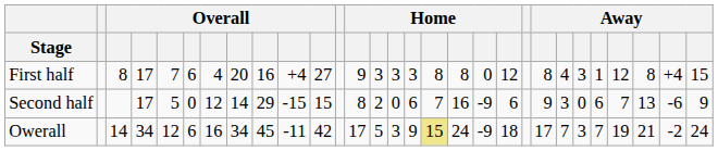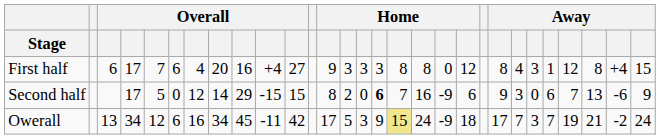First half | column 3: 8 -> 6
Second half | column 16: normal -> bold
Owerall | column 3: 14 -> 13
